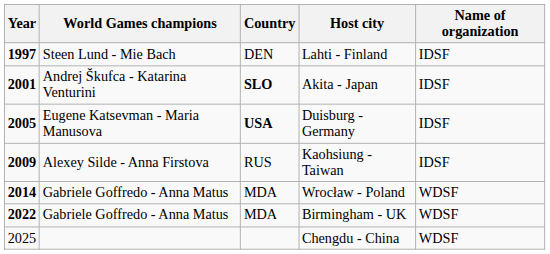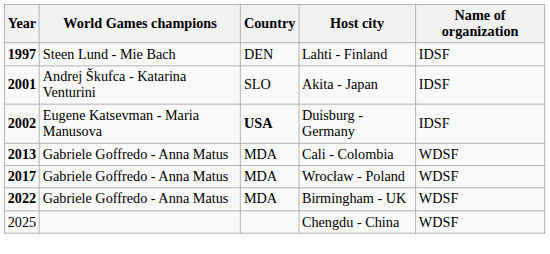Akita - Japan | Country: bold -> normal
Duisburg - Germany | Year: 2005 -> 2002
- row: 2009 | Alexey Silde - Anna Firstova | RUS | Kaohsiung - Taiwan | IDSF
+ row: 2013 | Gabriele Goffredo - Anna Matus | MDA | Cali - Colombia | WDSF
Wrocław - Poland | Year: 2014 -> 2017
